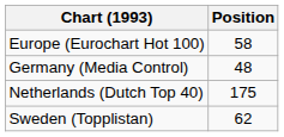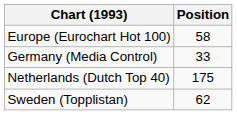Germany (Media Control) | Position: 48 -> 33
